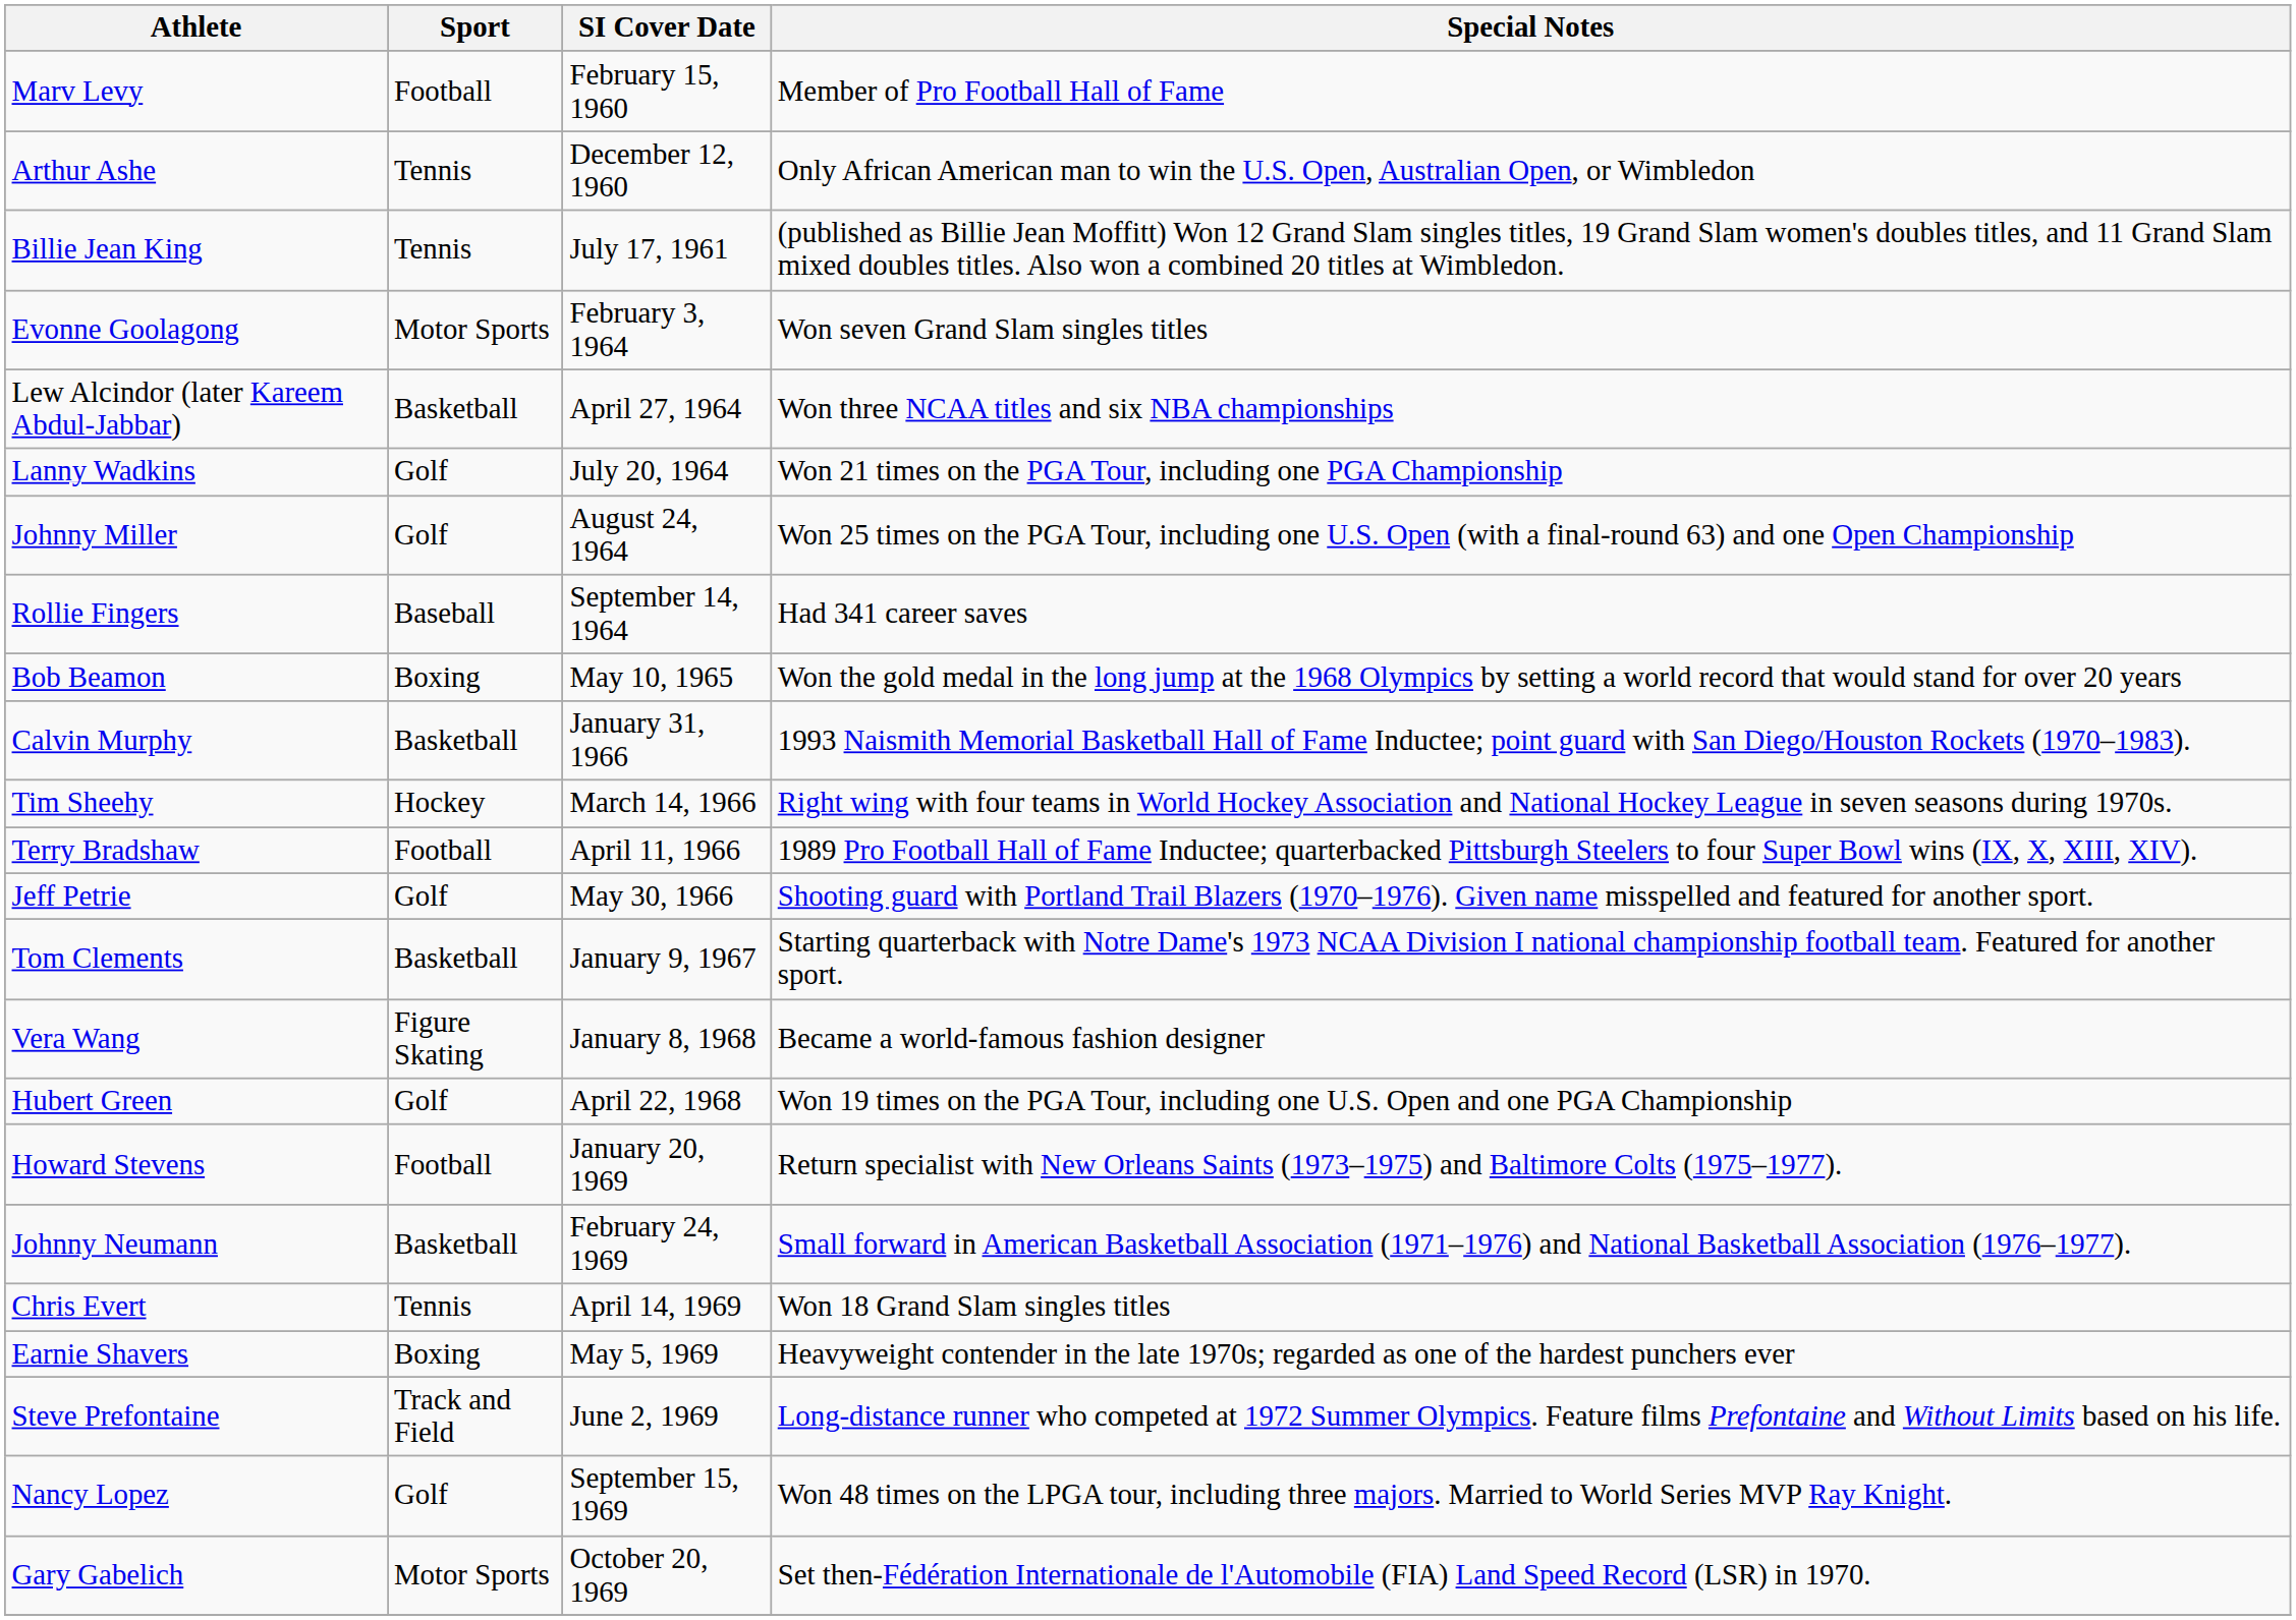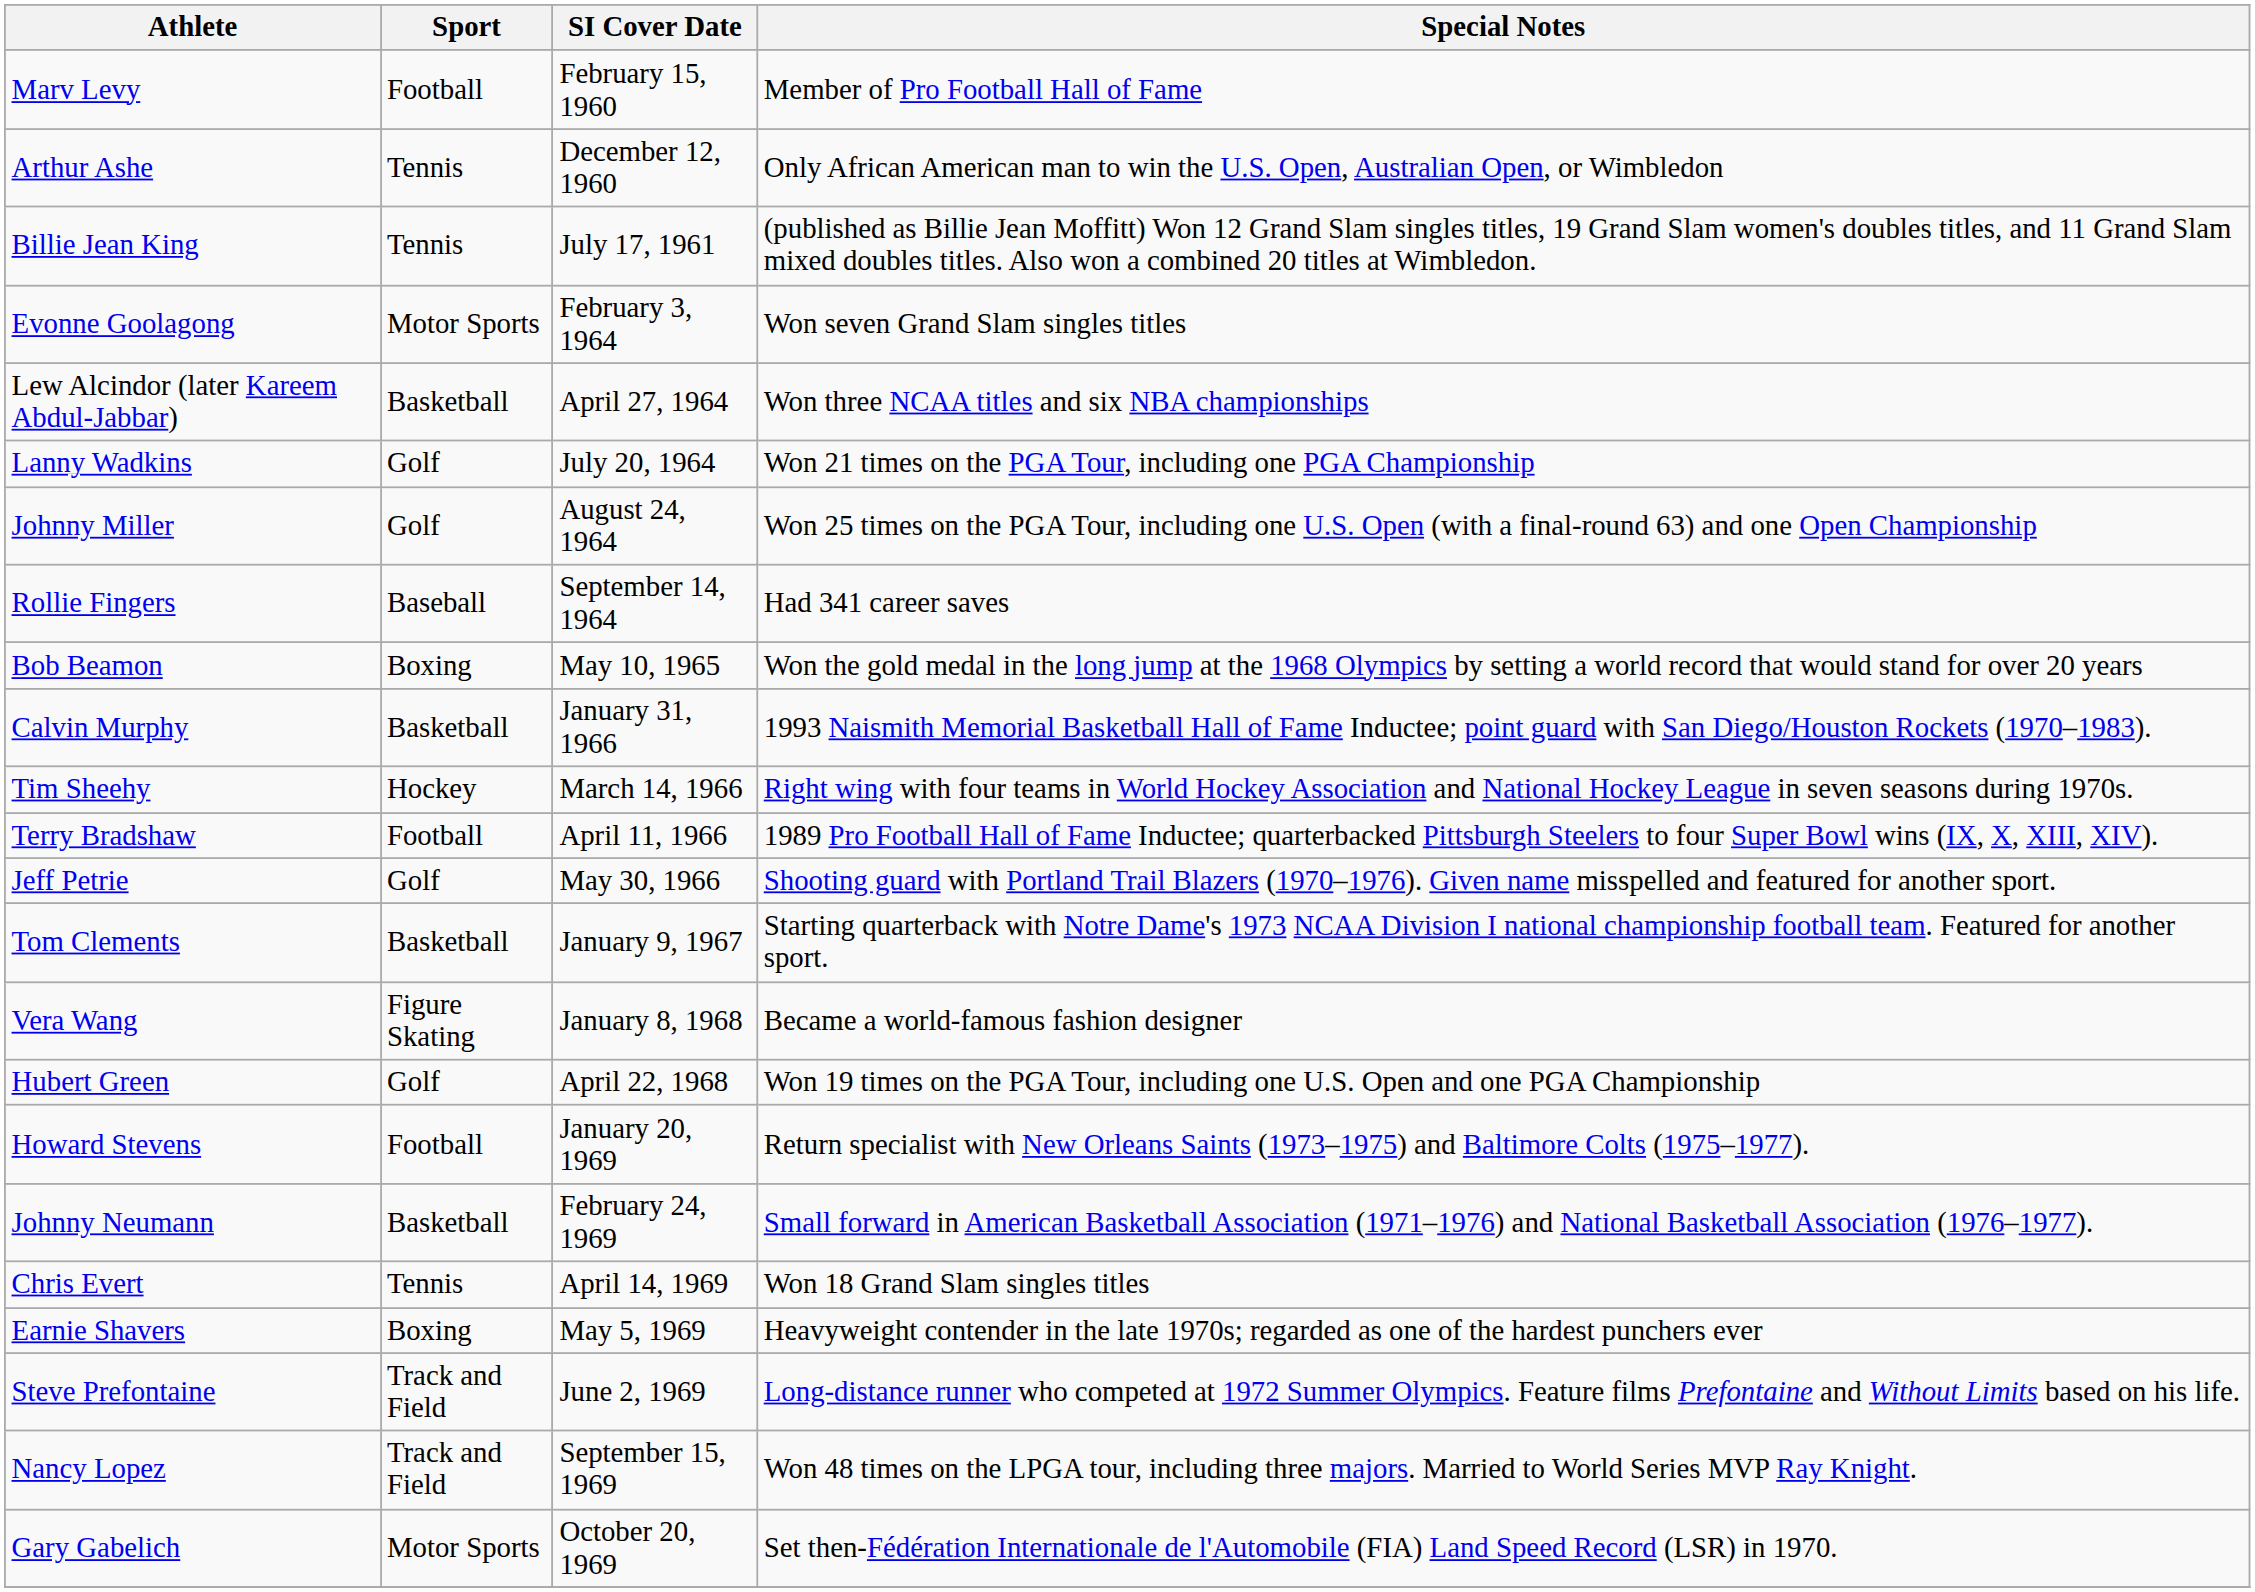Nancy Lopez | Sport: Golf -> Track and Field
